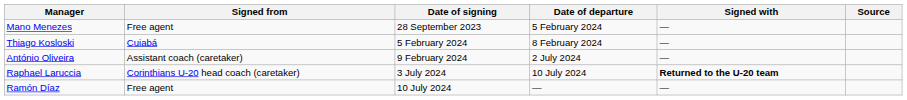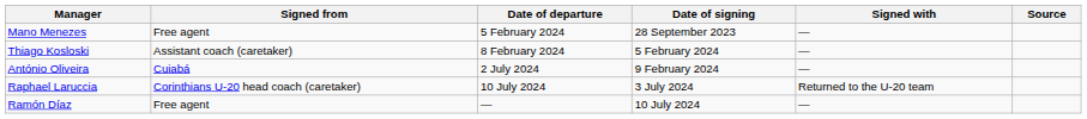columns swapped: Date of signing <-> Date of departure
Thiago Kosloski | Signed from: Cuiabá -> Assistant coach (caretaker)
António Oliveira | Signed from: Assistant coach (caretaker) -> Cuiabá
Raphael Laruccia | Signed with: bold -> normal
